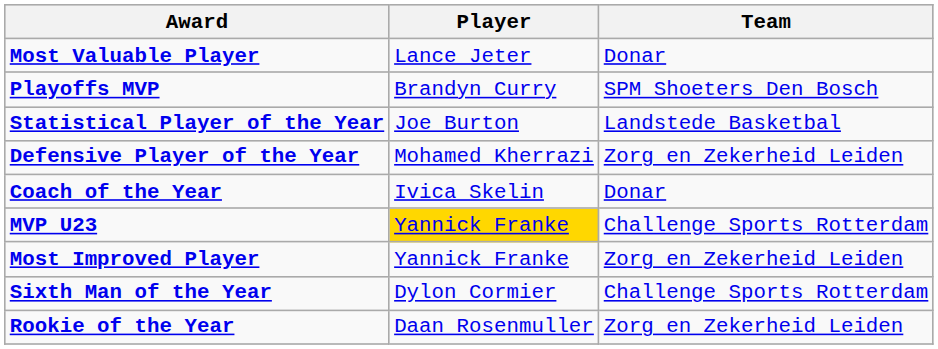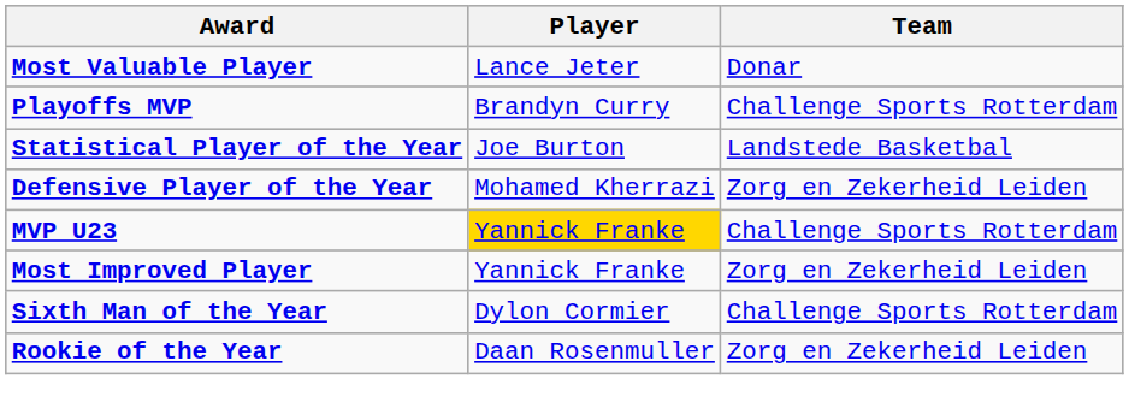Playoffs MVP | Team: SPM Shoeters Den Bosch -> Challenge Sports Rotterdam
- row: Coach of the Year | Ivica Skelin | Donar
